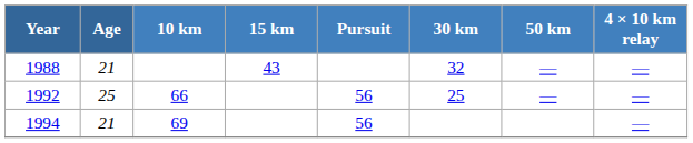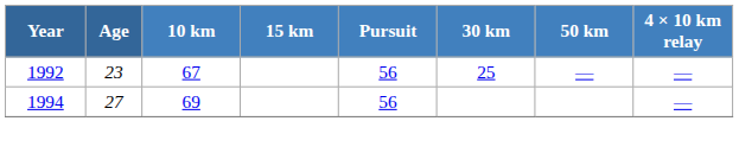- row: 1988 | 21 | 43 | 32 | — | —
1992 | Age: 25 -> 23
1992 | 10 km: 66 -> 67
1994 | Age: 21 -> 27
